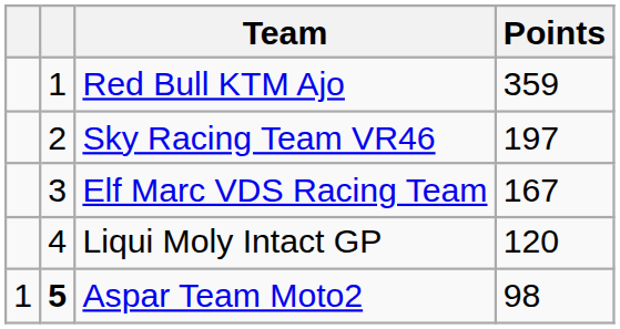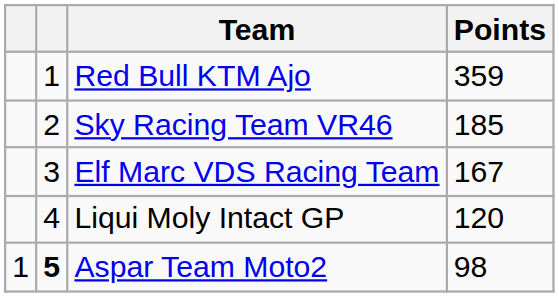Sky Racing Team VR46 | Points: 197 -> 185
